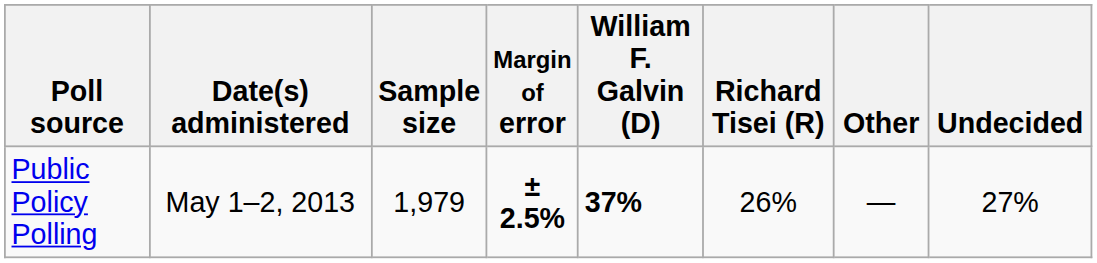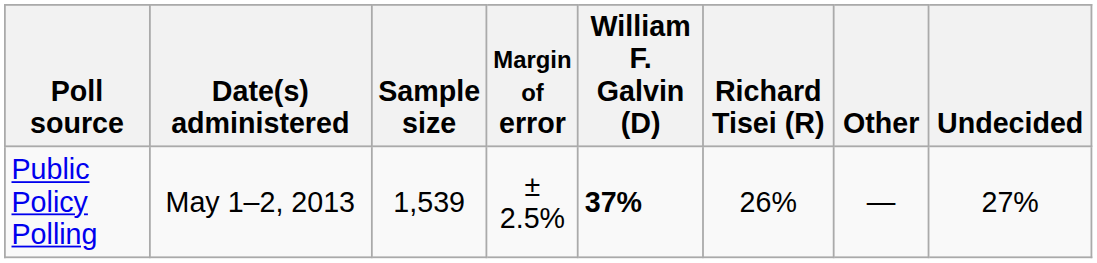Public Policy Polling | Sample size: 1,979 -> 1,539
Public Policy Polling | Margin of error: bold -> normal
